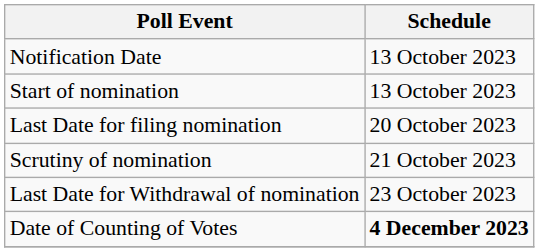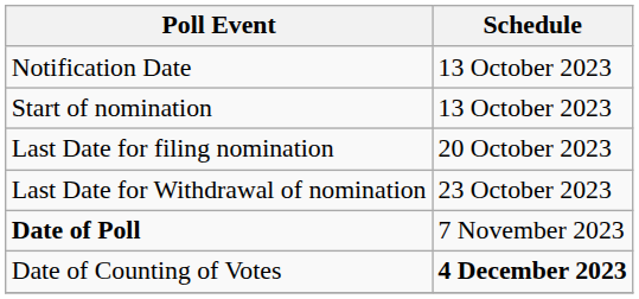- row: Scrutiny of nomination | 21 October 2023
+ row: Date of Poll | 7 November 2023
